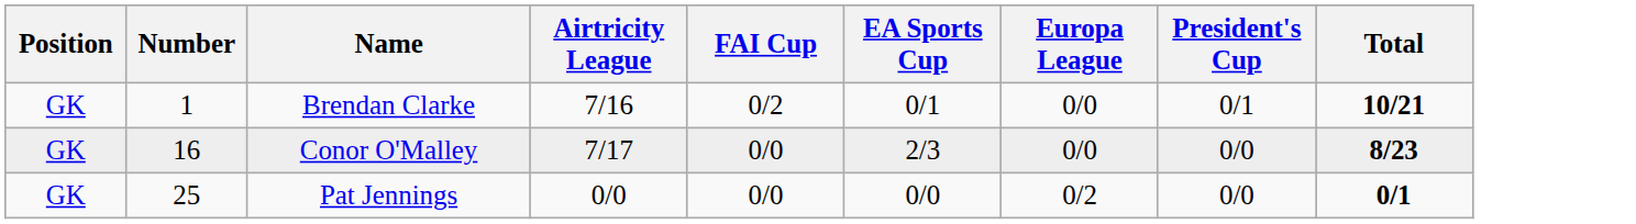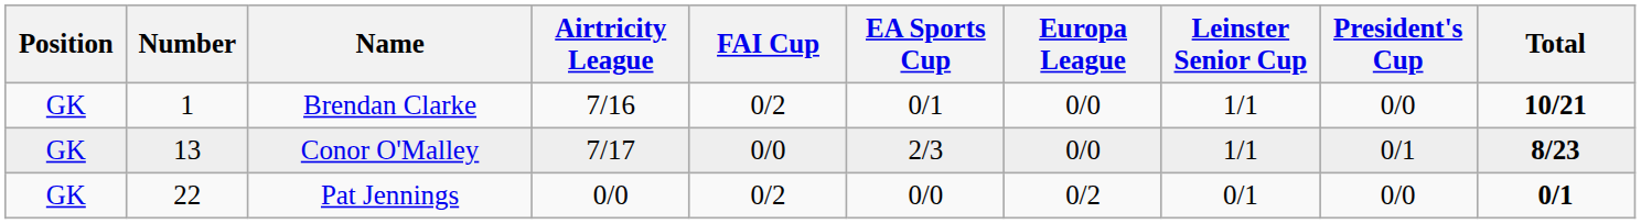+ column: Leinster Senior Cup | 1/1 | 1/1 | 0/1
Brendan Clarke | President's Cup: 0/1 -> 0/0
Conor O'Malley | Number: 16 -> 13
Conor O'Malley | President's Cup: 0/0 -> 0/1
Pat Jennings | Number: 25 -> 22
Pat Jennings | FAI Cup: 0/0 -> 0/2
